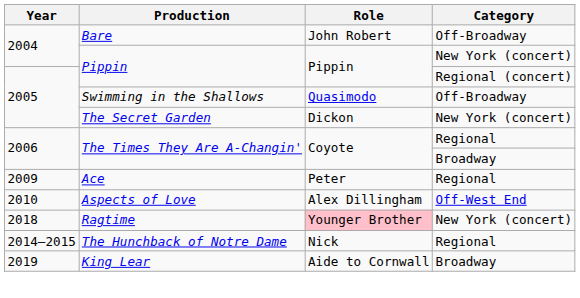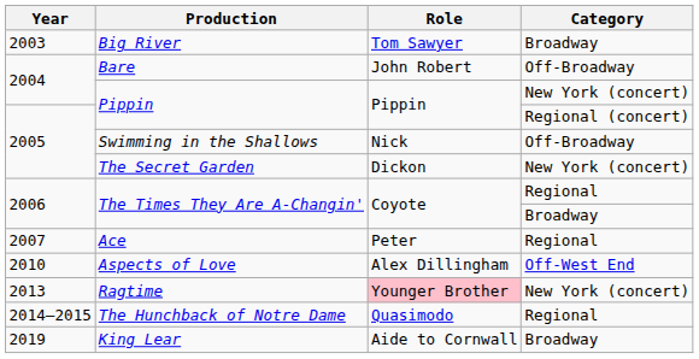+ row: 2003 | Big River | Tom Sawyer | Broadway
Swimming in the Shallows | Role: Quasimodo -> Nick
Ace | Year: 2009 -> 2007
Ragtime | Year: 2018 -> 2013
The Hunchback of Notre Dame | Role: Nick -> Quasimodo
